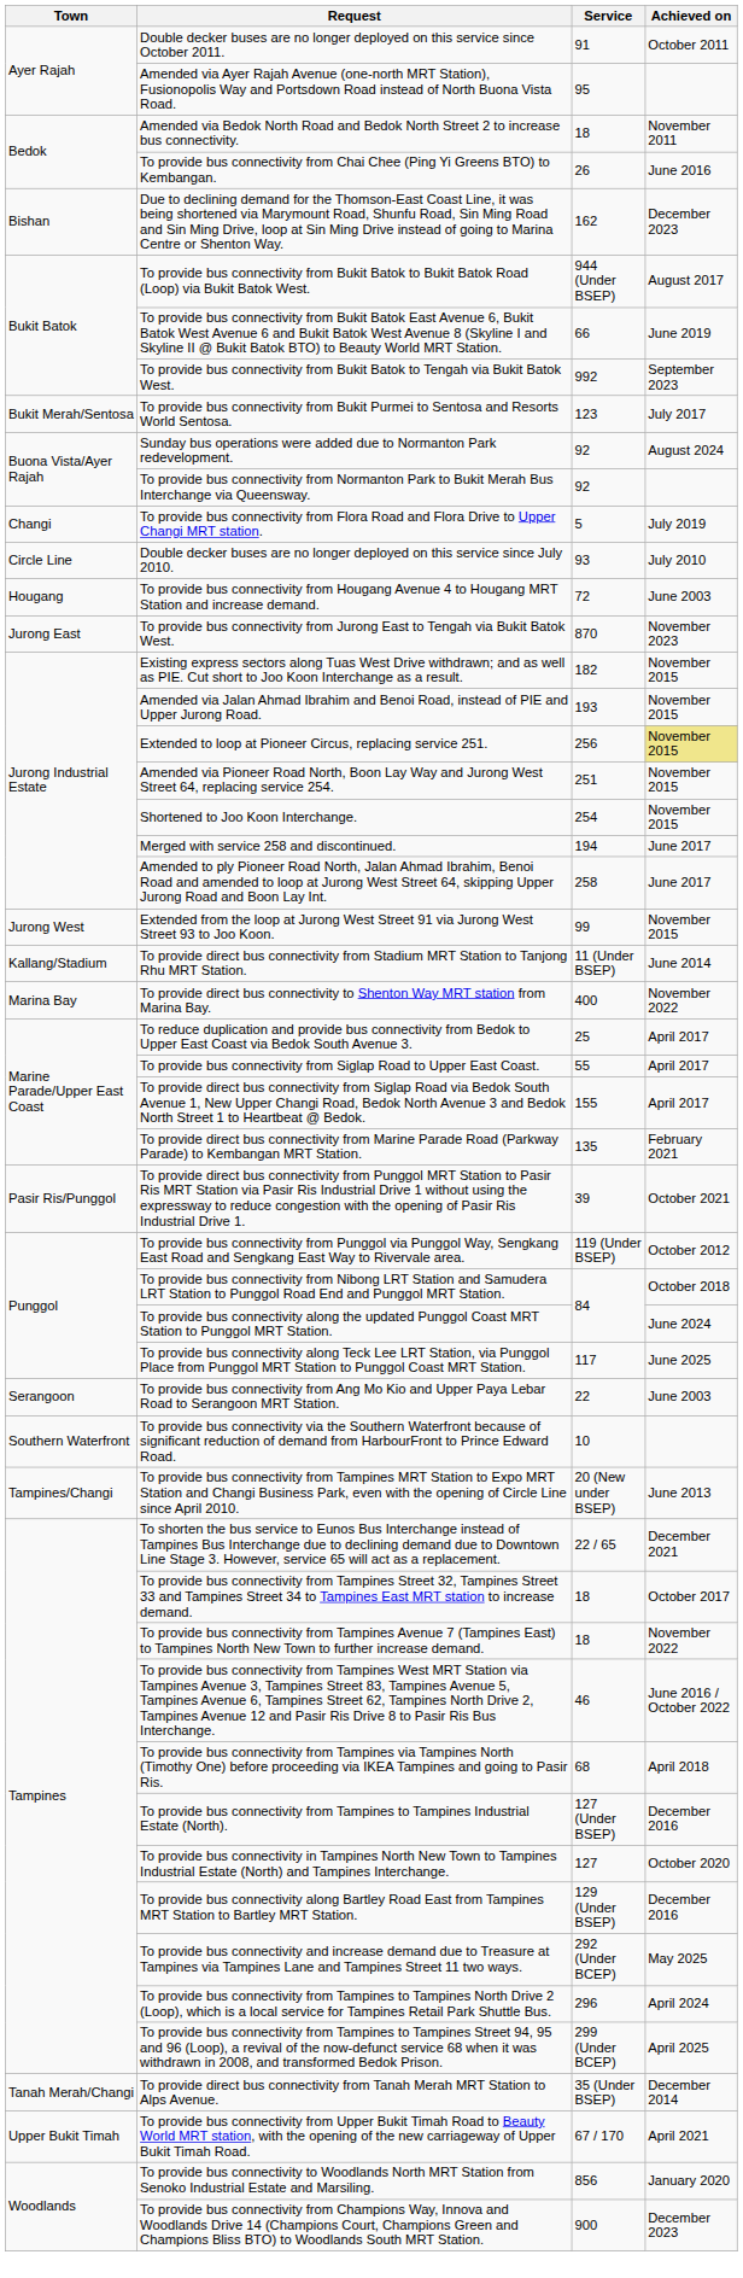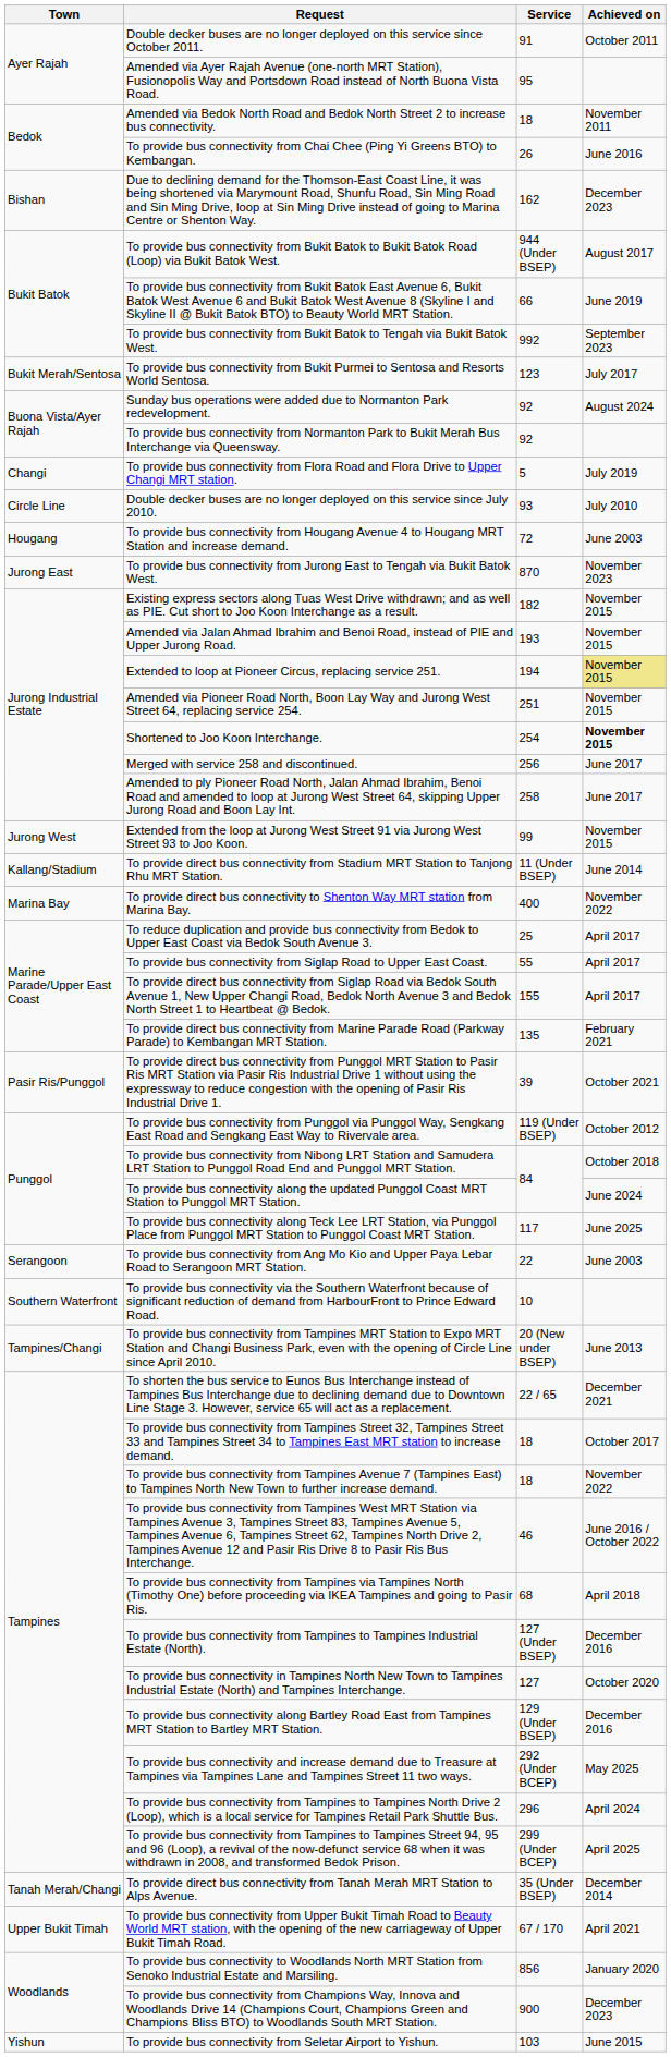Extended to loop at Pioneer Circus, replacing service 251. | Service: 256 -> 194
Shortened to Joo Koon Interchange. | Achieved on: normal -> bold
Merged with service 258 and discontinued. | Service: 194 -> 256
+ row: Yishun | To provide bus connectivity from Seletar Airport to Yishun. | 103 | June 2015
